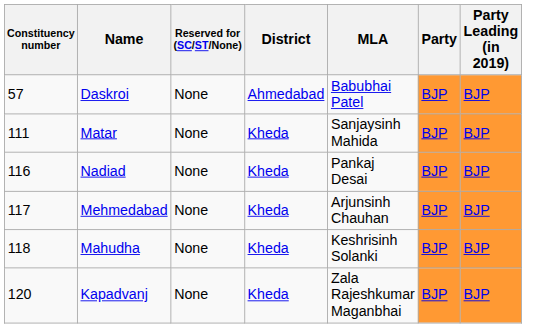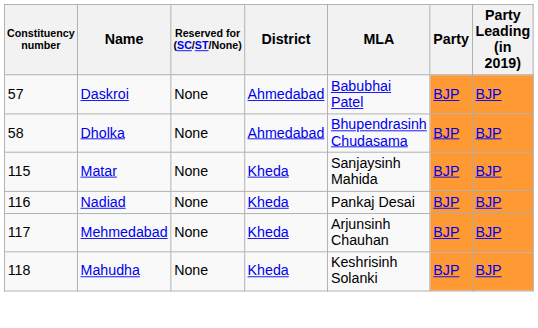+ row: 58 | Dholka | None | Ahmedabad | Bhupendrasinh Chudasama | BJP | BJP
Matar | Constituency number: 111 -> 115
- row: 120 | Kapadvanj | None | Kheda | Zala Rajeshkumar Maganbhai | BJP | BJP
